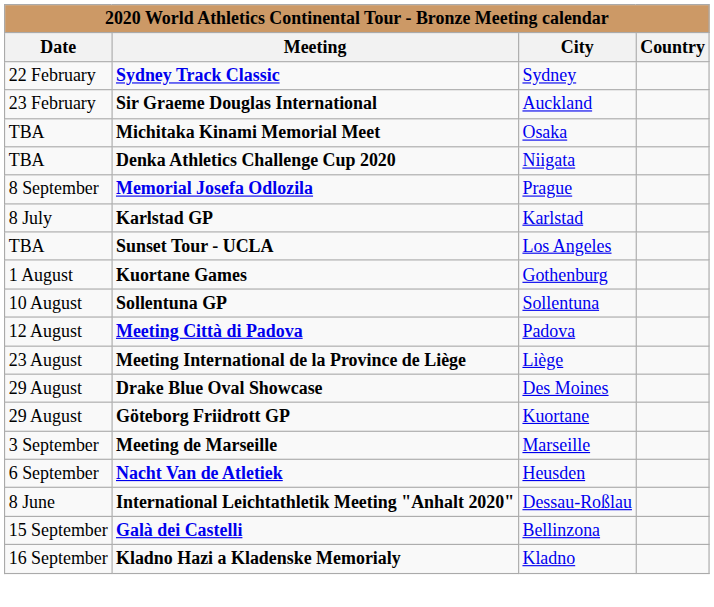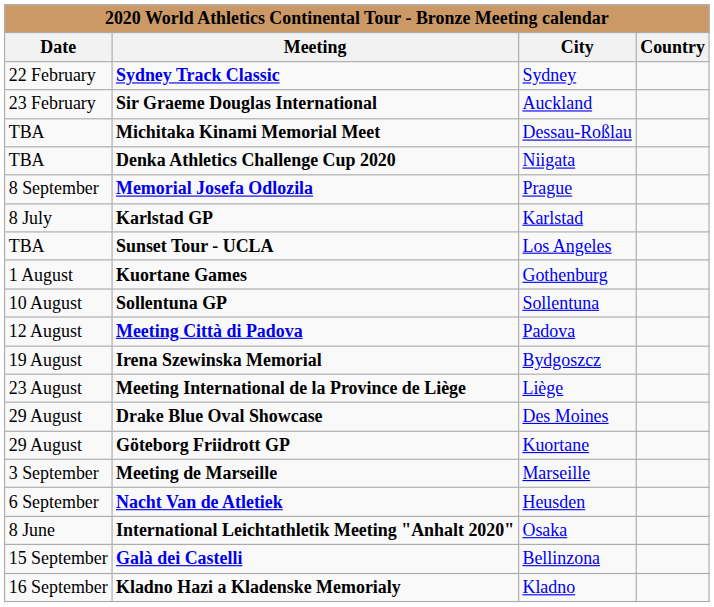Michitaka Kinami Memorial Meet | City: Osaka -> Dessau-Roßlau
+ row: 19 August | Irena Szewinska Memorial | Bydgoszcz
International Leichtathletik Meeting "Anhalt 2020" | City: Dessau-Roßlau -> Osaka
